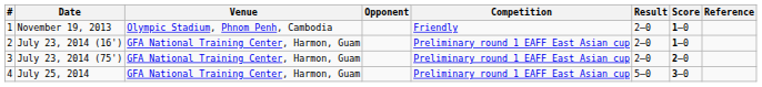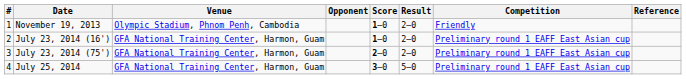columns swapped: Score <-> Competition
